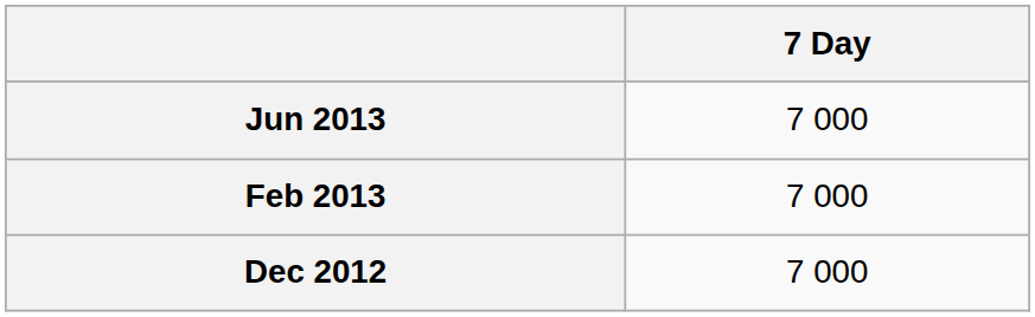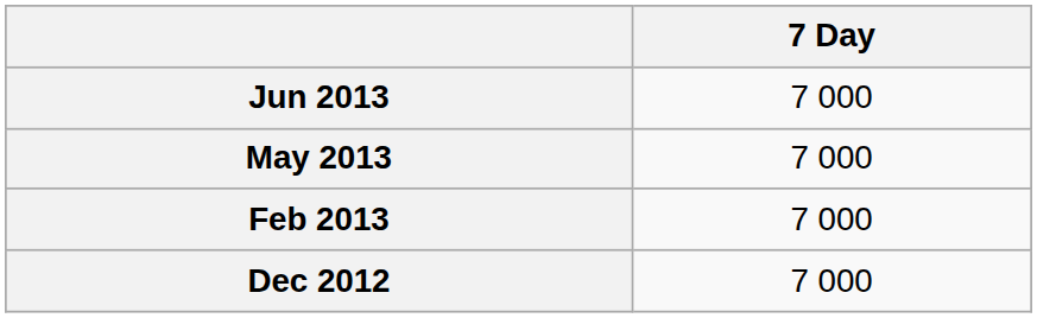+ row: May 2013 | 7 000
